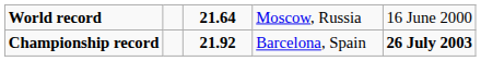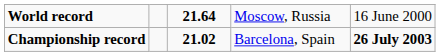Championship record | column 3: 21.92 -> 21.02
